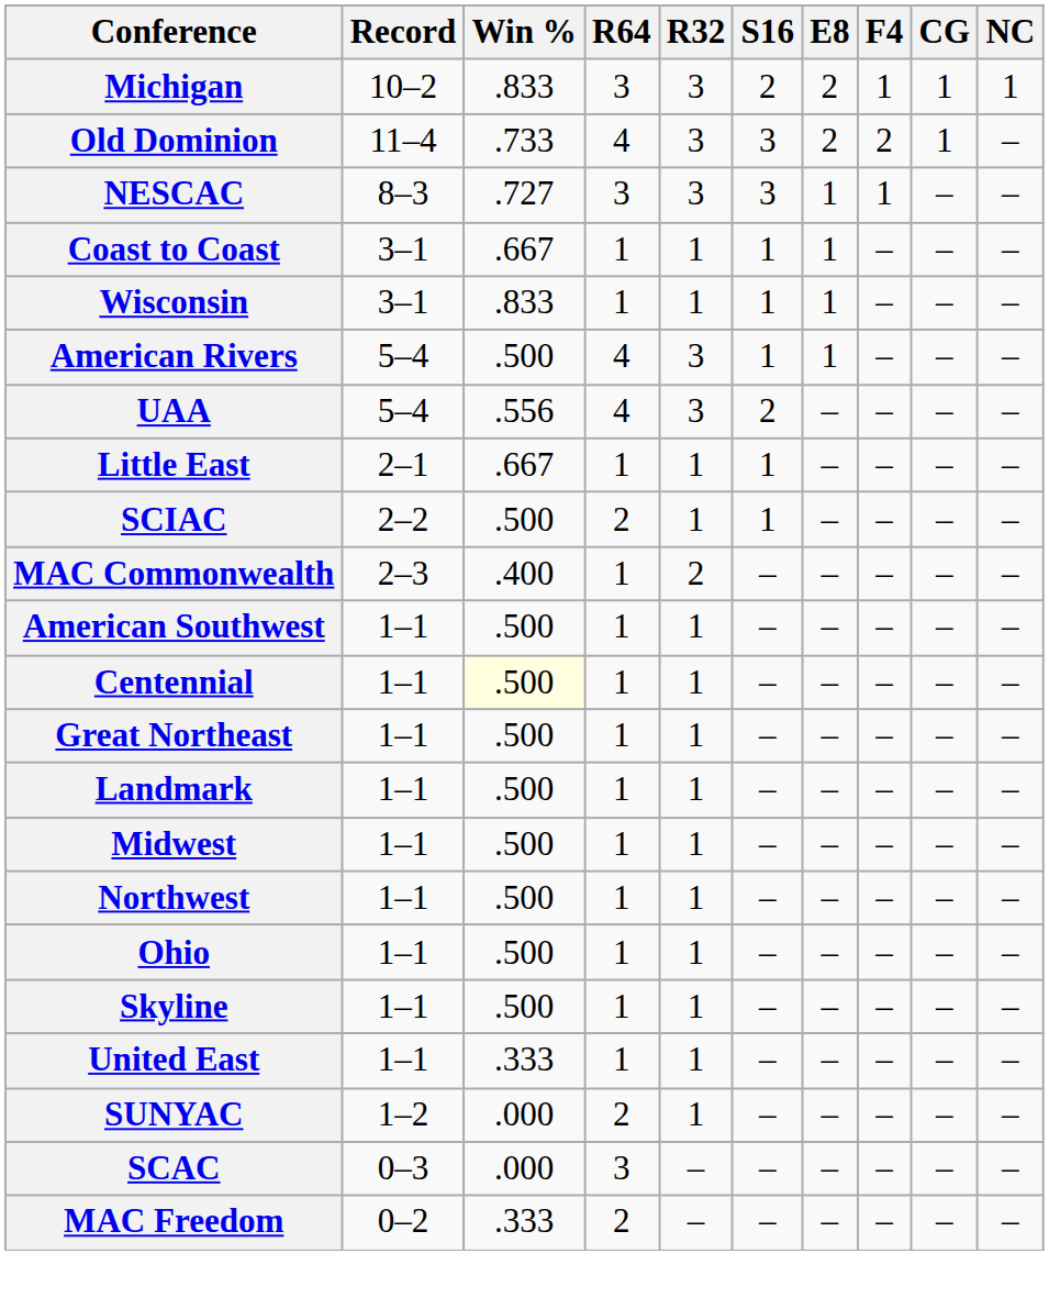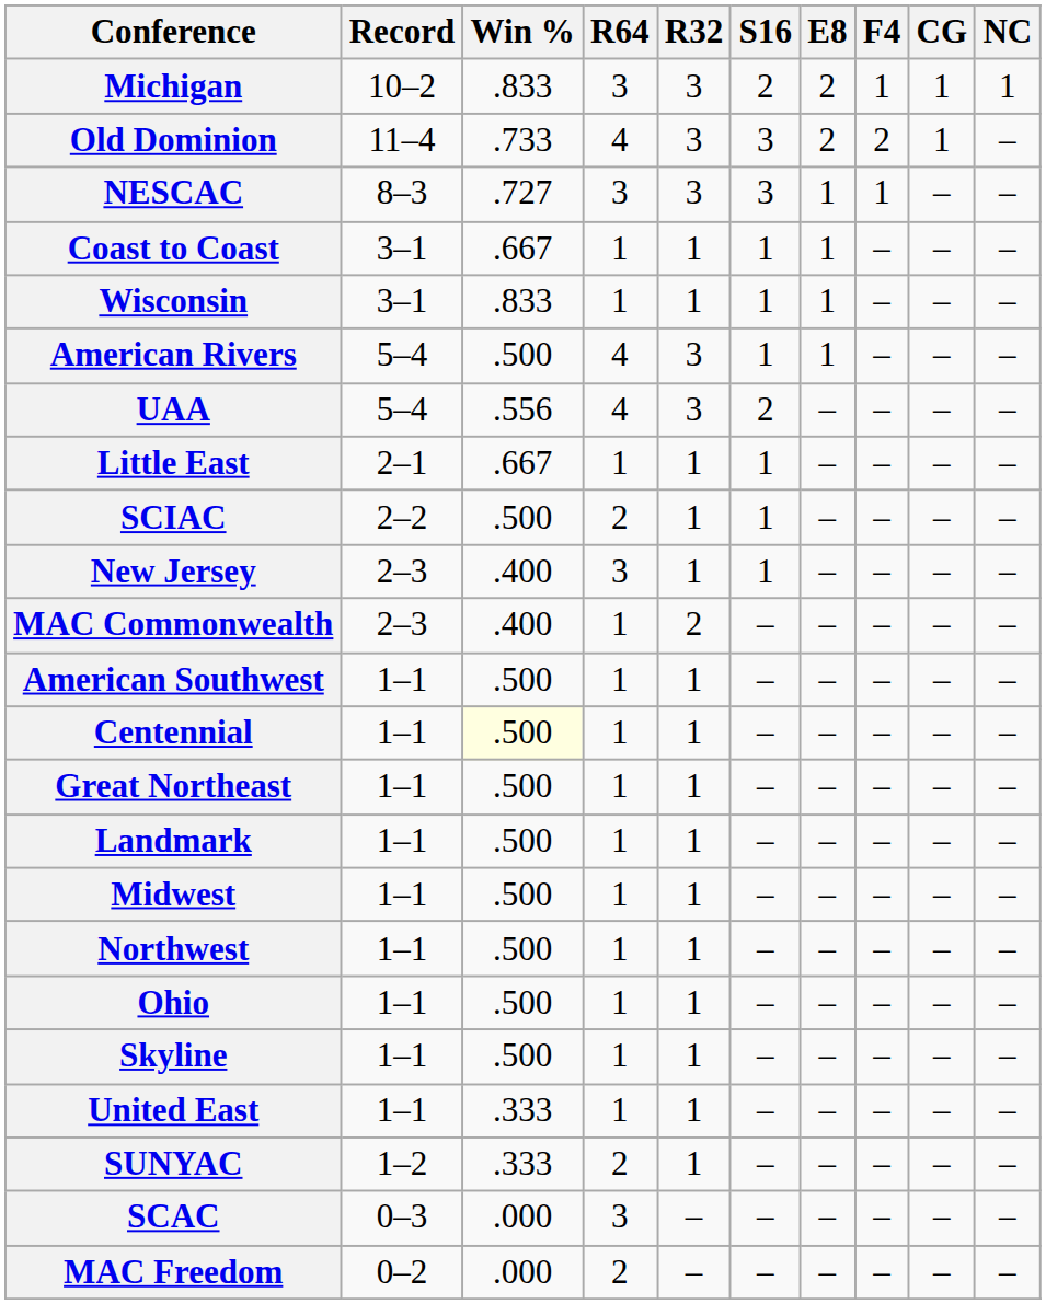+ row: New Jersey | 2–3 | .400 | 3 | 1 | 1 | – | – | – | –
SUNYAC | Win %: .000 -> .333
MAC Freedom | Win %: .333 -> .000
